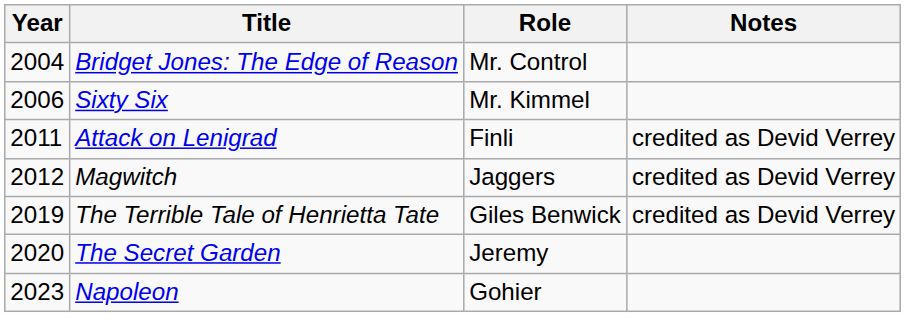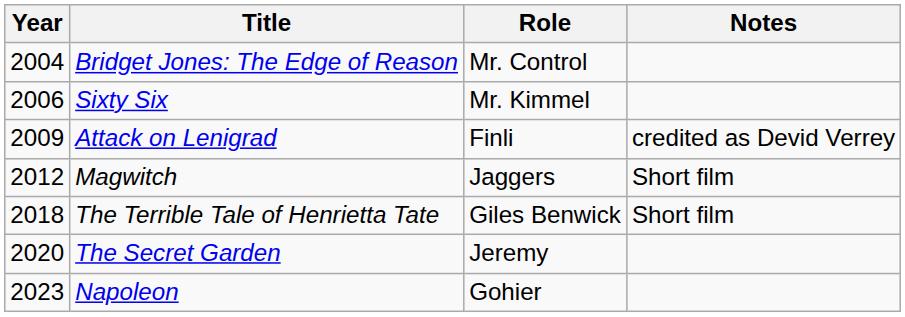Attack on Lenigrad | Year: 2011 -> 2009
Magwitch | Notes: credited as Devid Verrey -> Short film
The Terrible Tale of Henrietta Tate | Year: 2019 -> 2018
The Terrible Tale of Henrietta Tate | Notes: credited as Devid Verrey -> Short film
